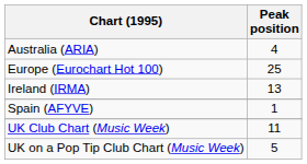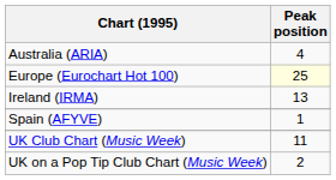Europe (Eurochart Hot 100) | Peak position: no background -> lightyellow background
UK on a Pop Tip Club Chart (Music Week) | Peak position: 5 -> 2
